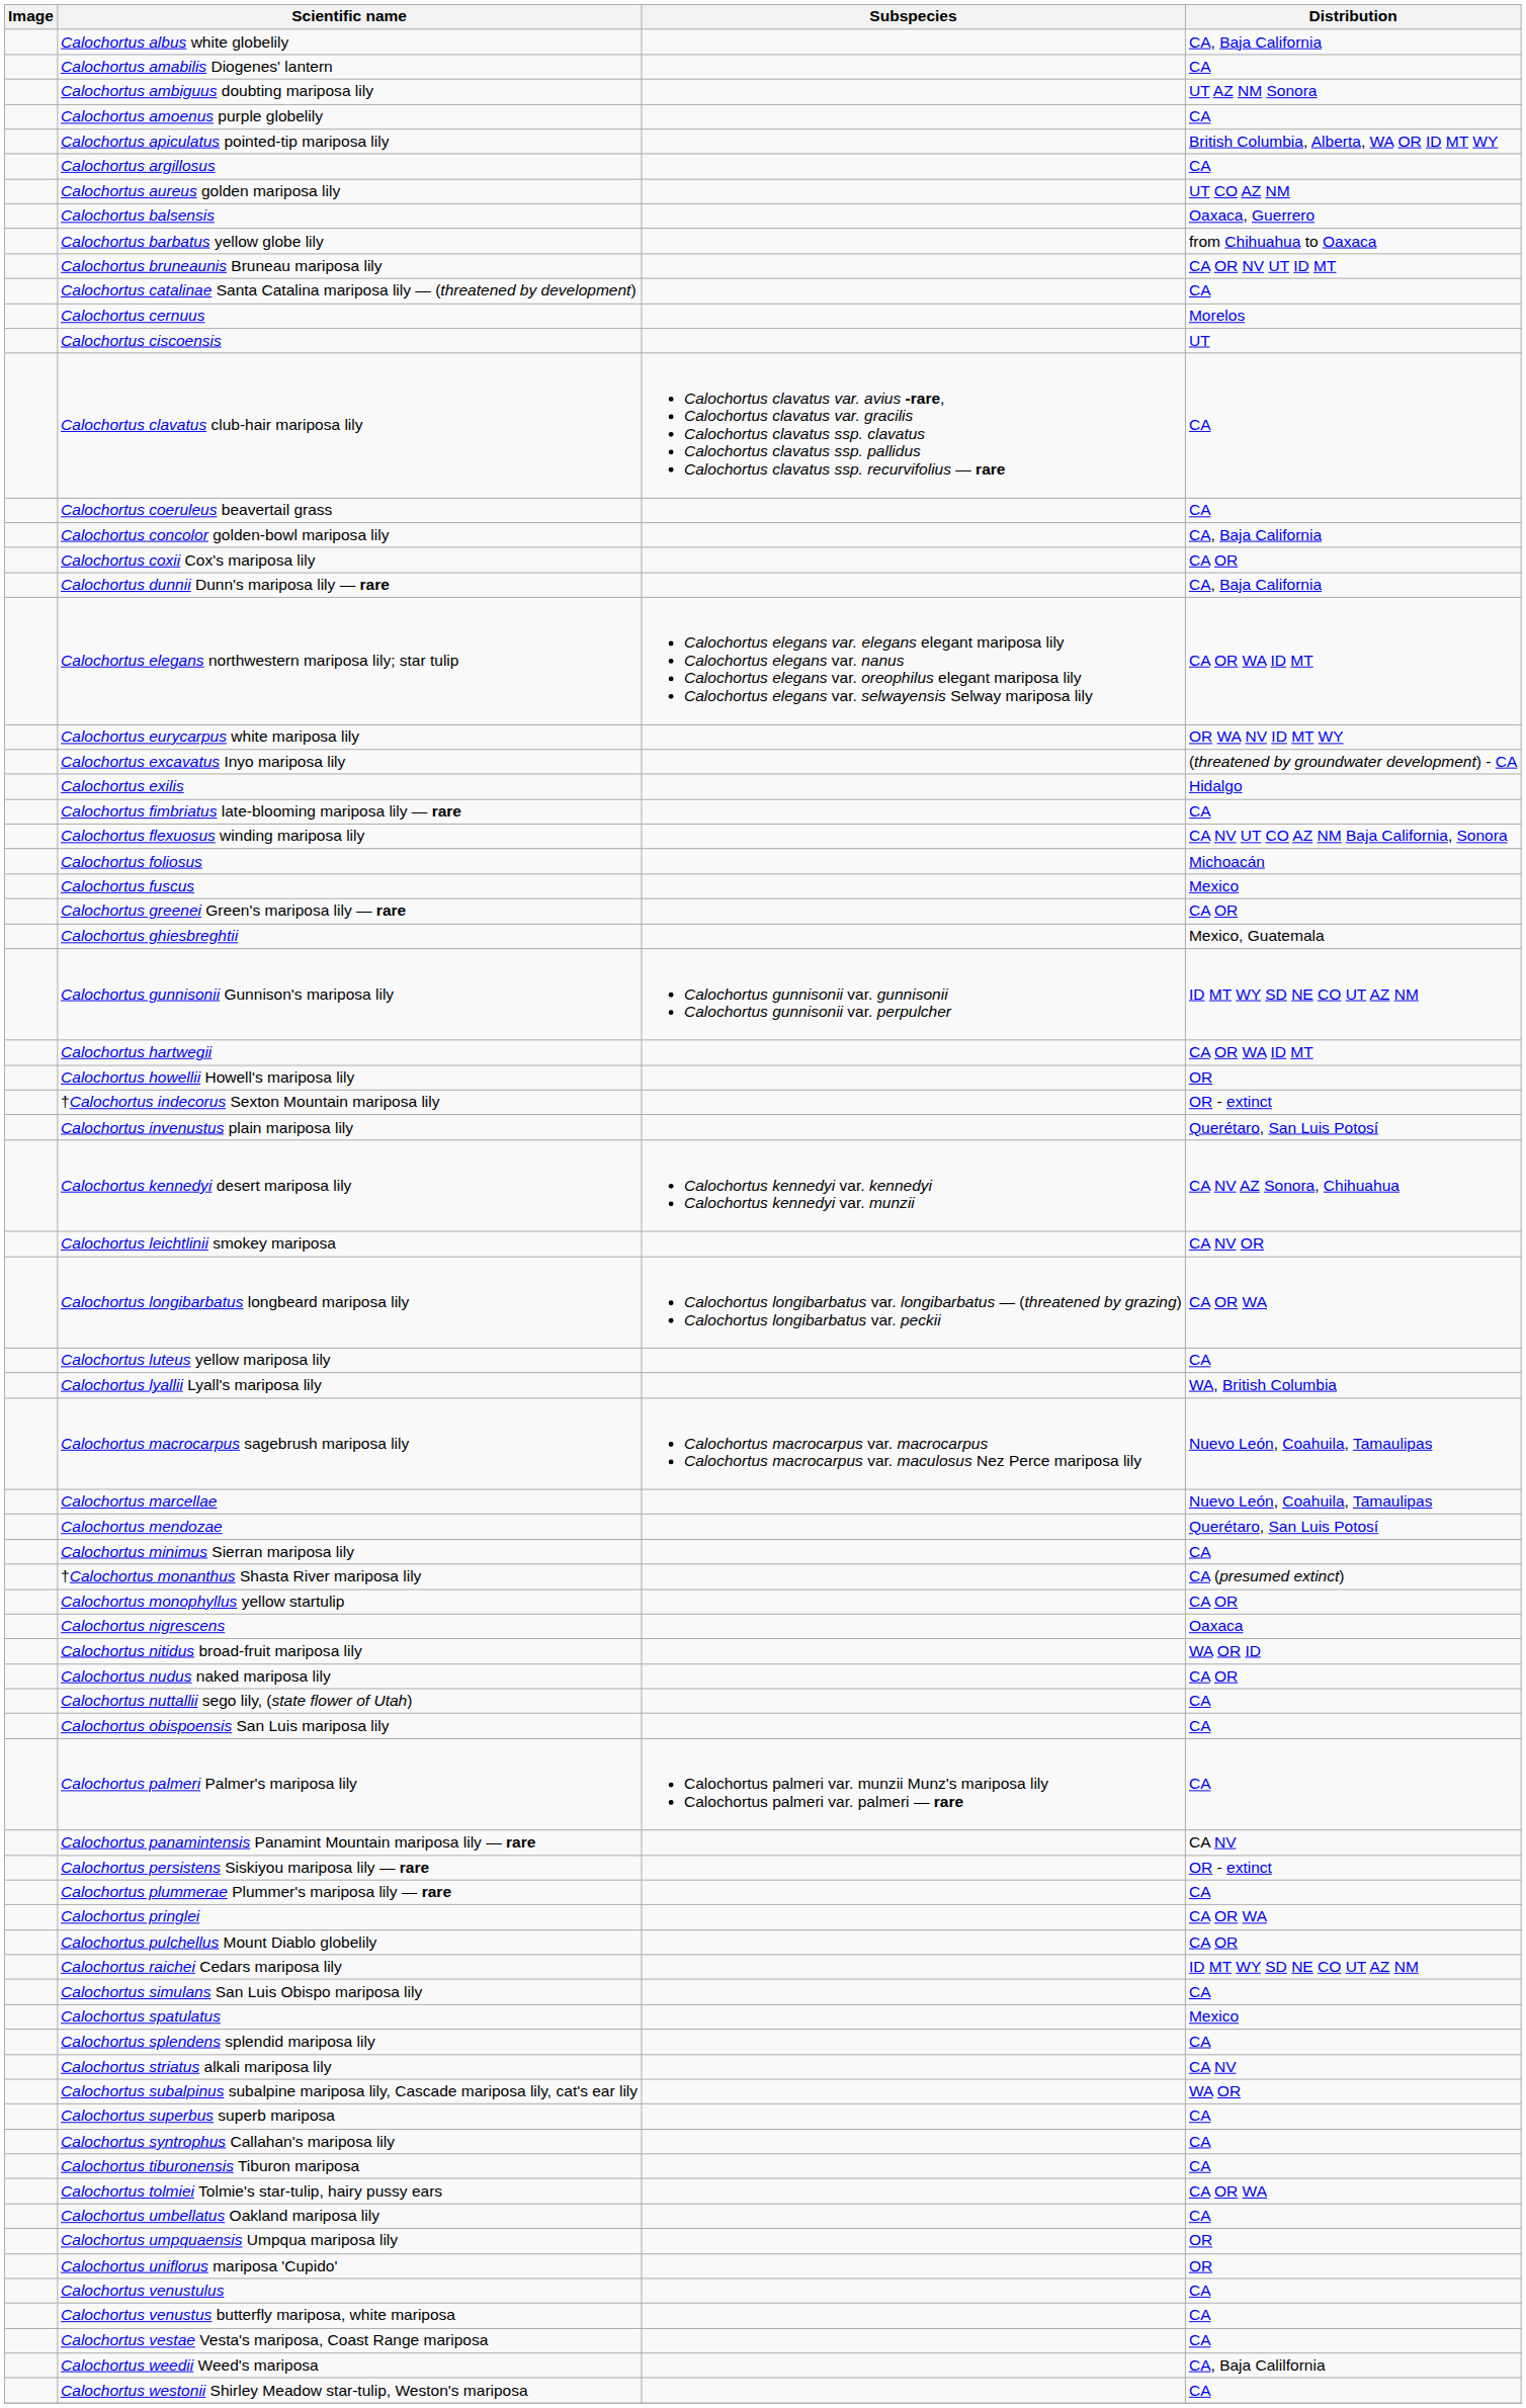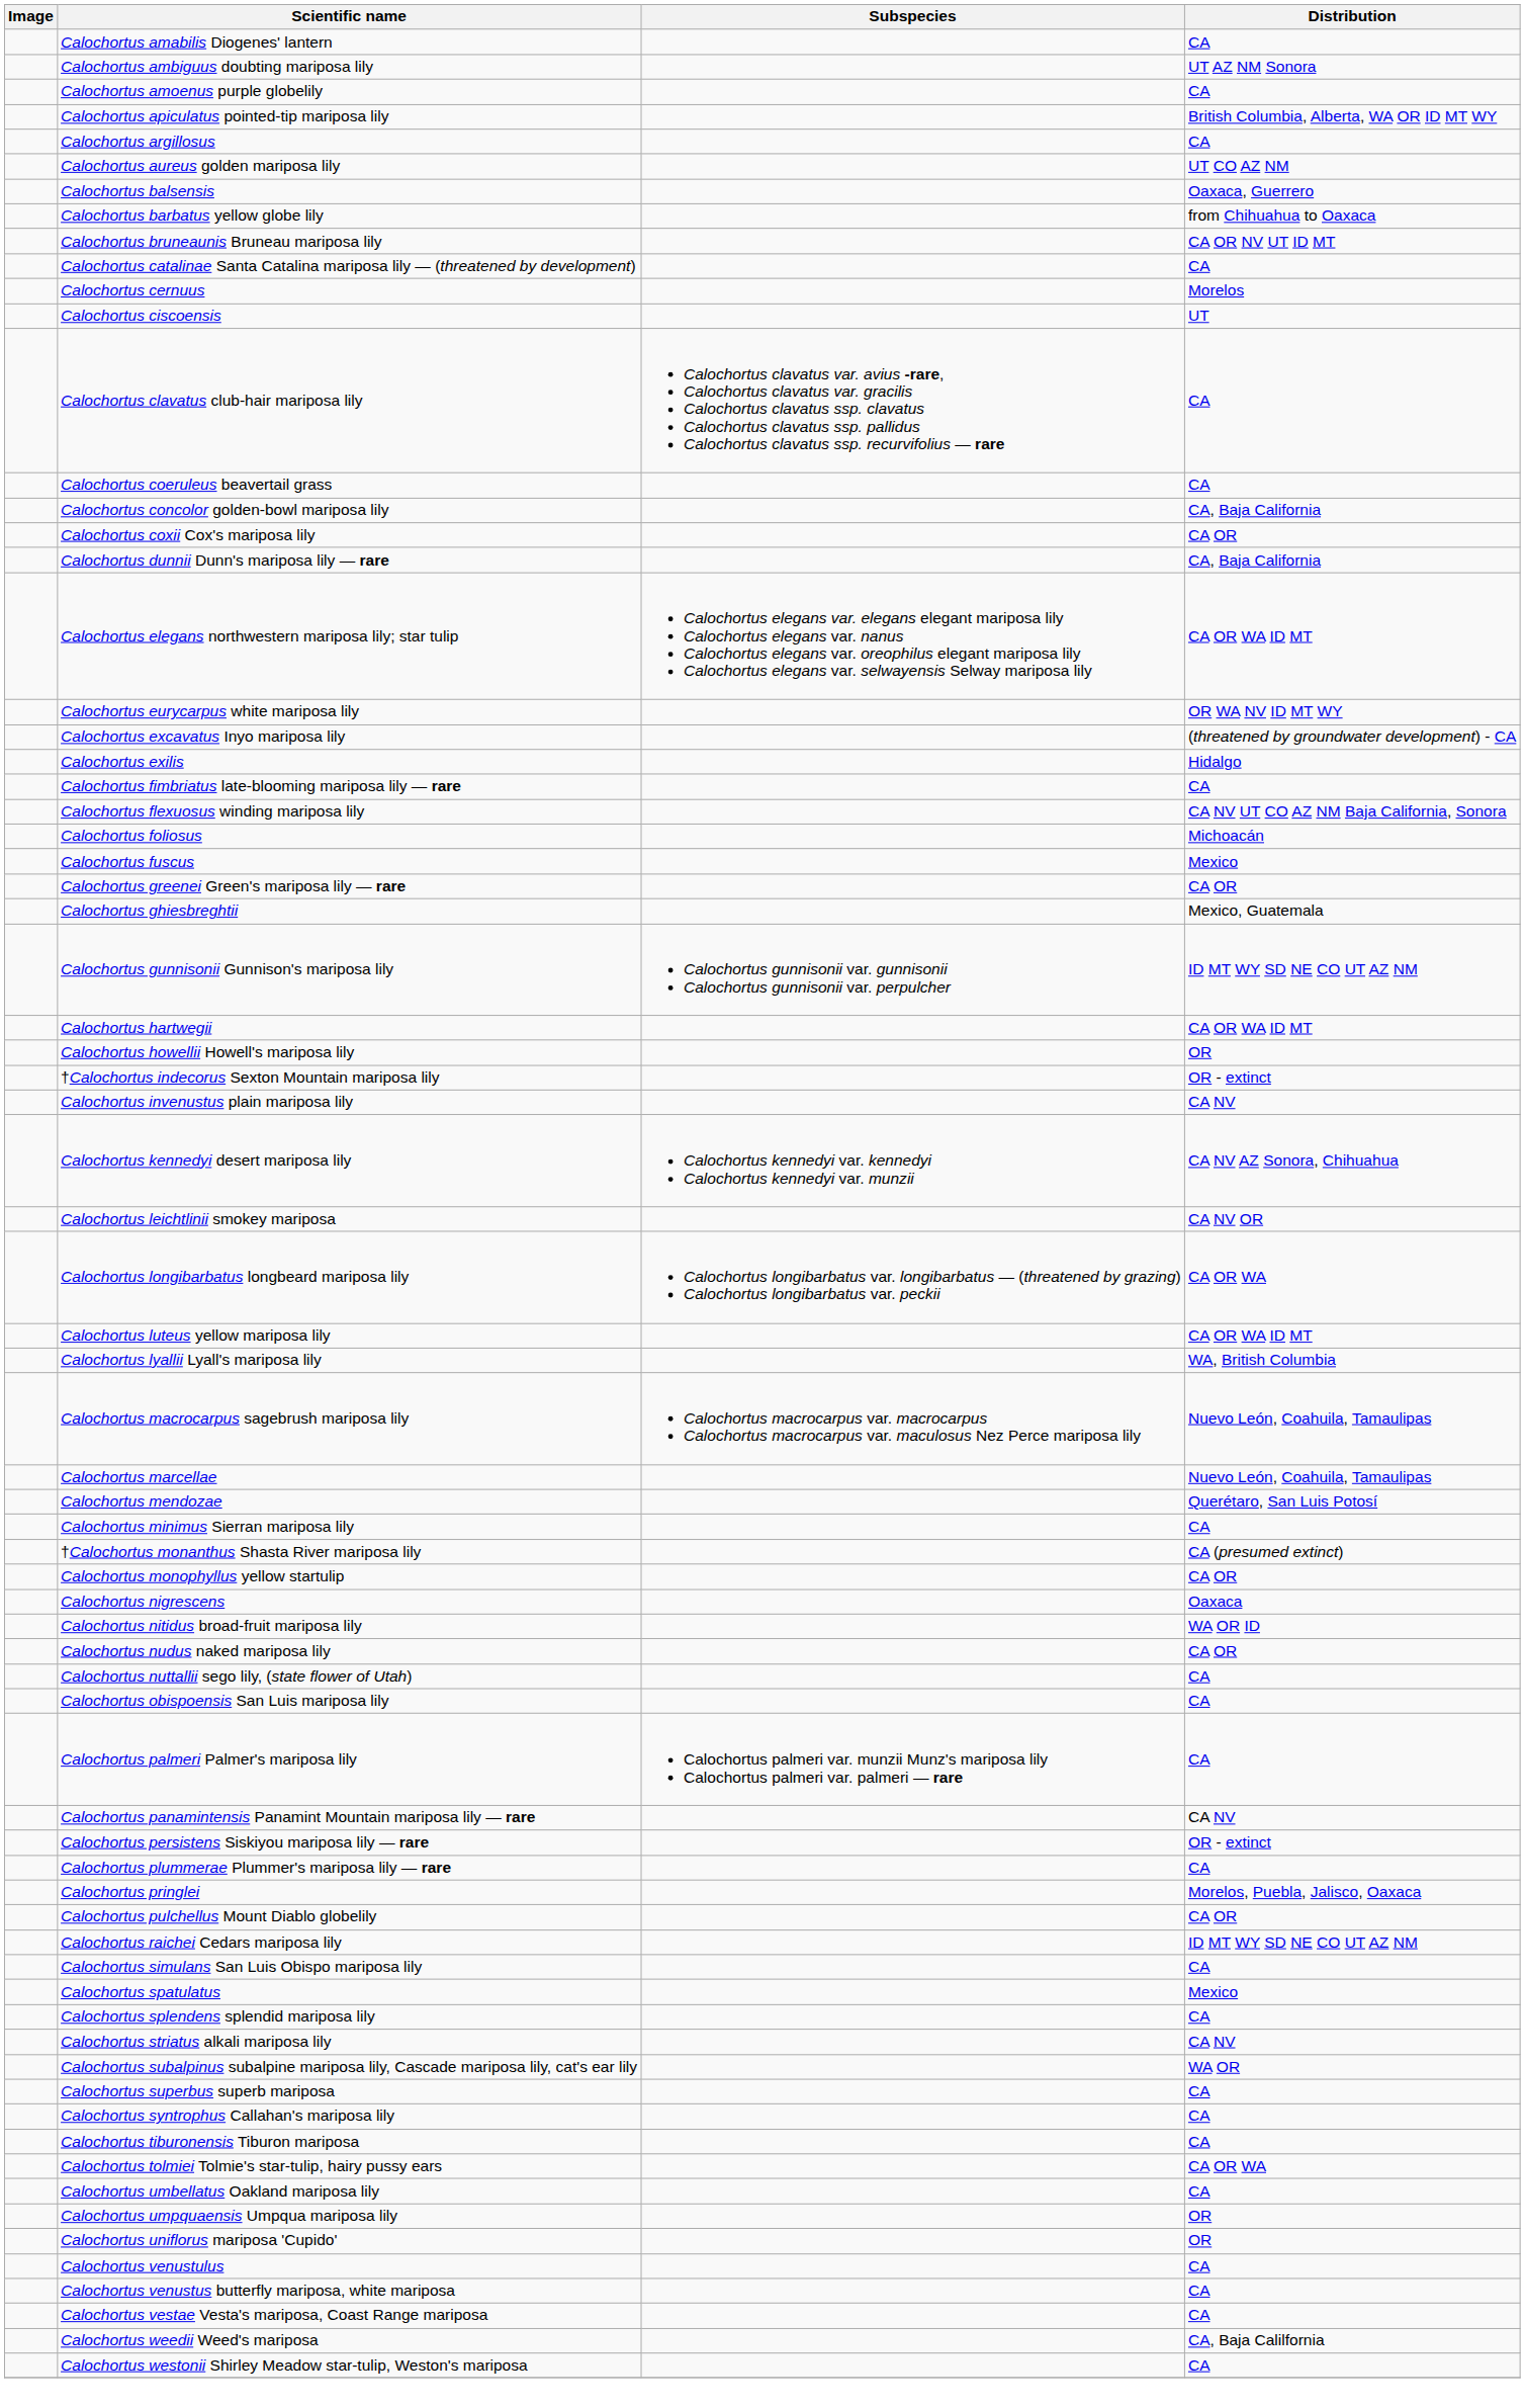- row: Calochortus albus white globelily | CA, Baja California
Calochortus invenustus plain mariposa lily | Distribution: Querétaro, San Luis Potosí -> CA NV
Calochortus luteus yellow mariposa lily | Distribution: CA -> CA OR WA ID MT
Calochortus pringlei | Distribution: CA OR WA -> Morelos, Puebla, Jalisco, Oaxaca
